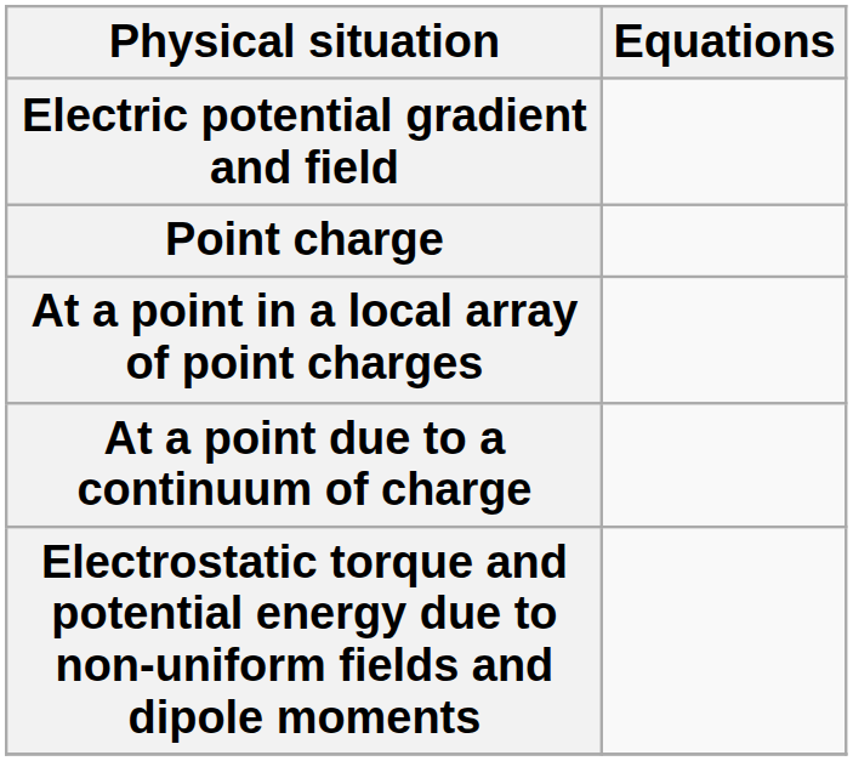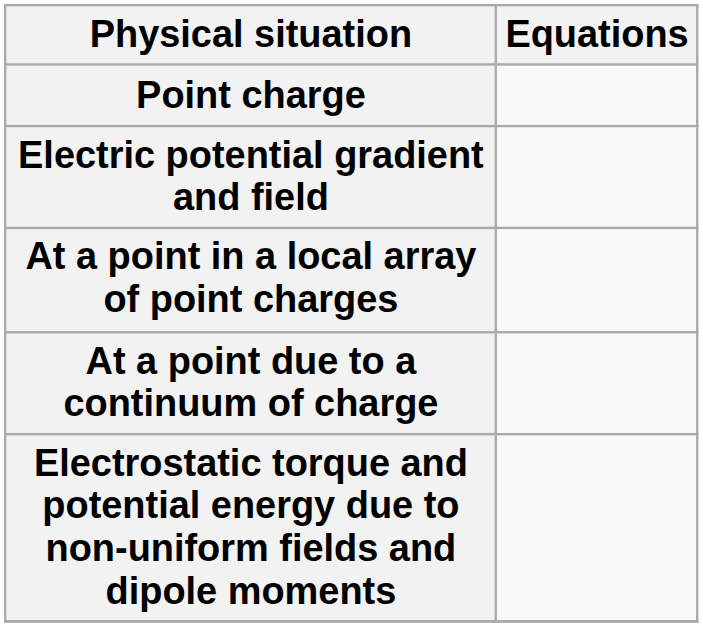rows swapped: Electric potential gradient and field <-> Point charge
